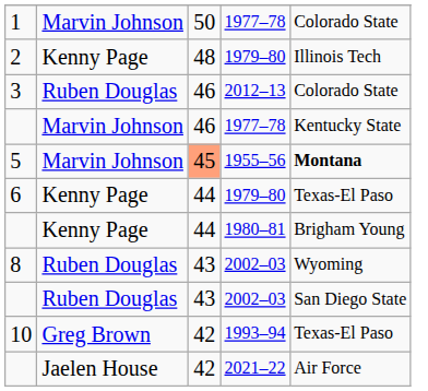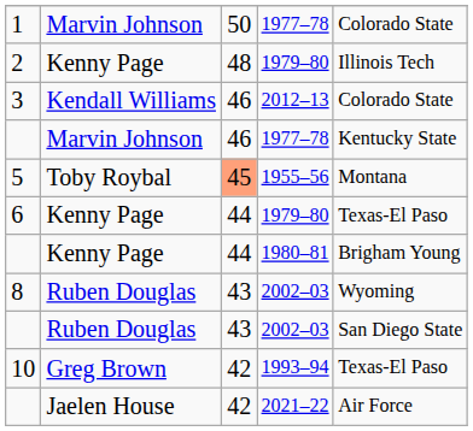3 | column 2: Ruben Douglas -> Kendall Williams
5 | column 2: Marvin Johnson -> Toby Roybal
5 | column 5: bold -> normal
